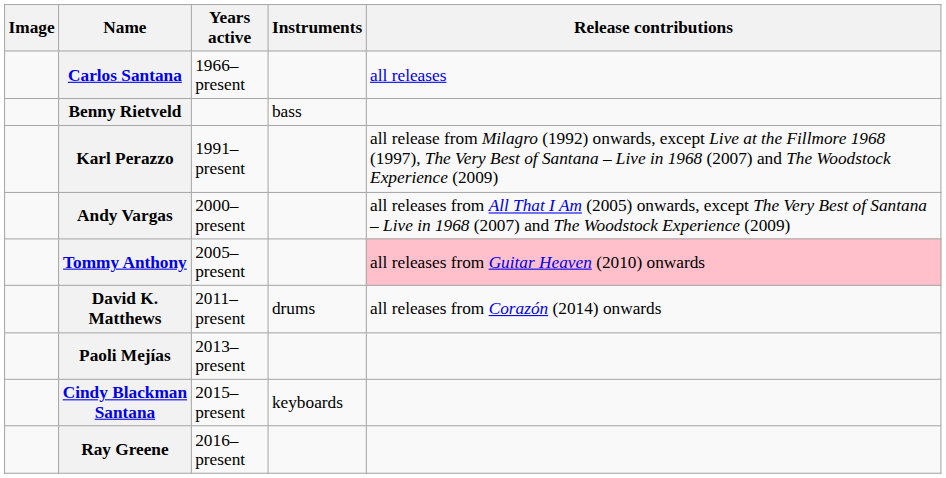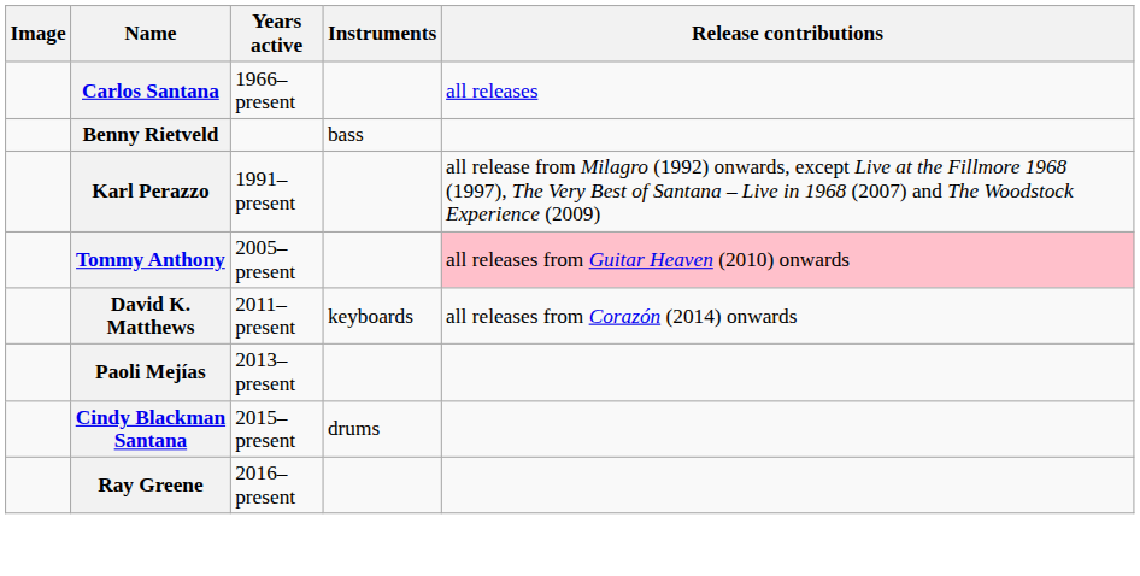- row: Andy Vargas | 2000–present | all releases from All That I Am (2005) onwards, except The Very Best of Santana – Live in 1968 (2007) and The Woodstock Experience (2009)
David K. Matthews | Instruments: drums -> keyboards
Cindy Blackman Santana | Instruments: keyboards -> drums
